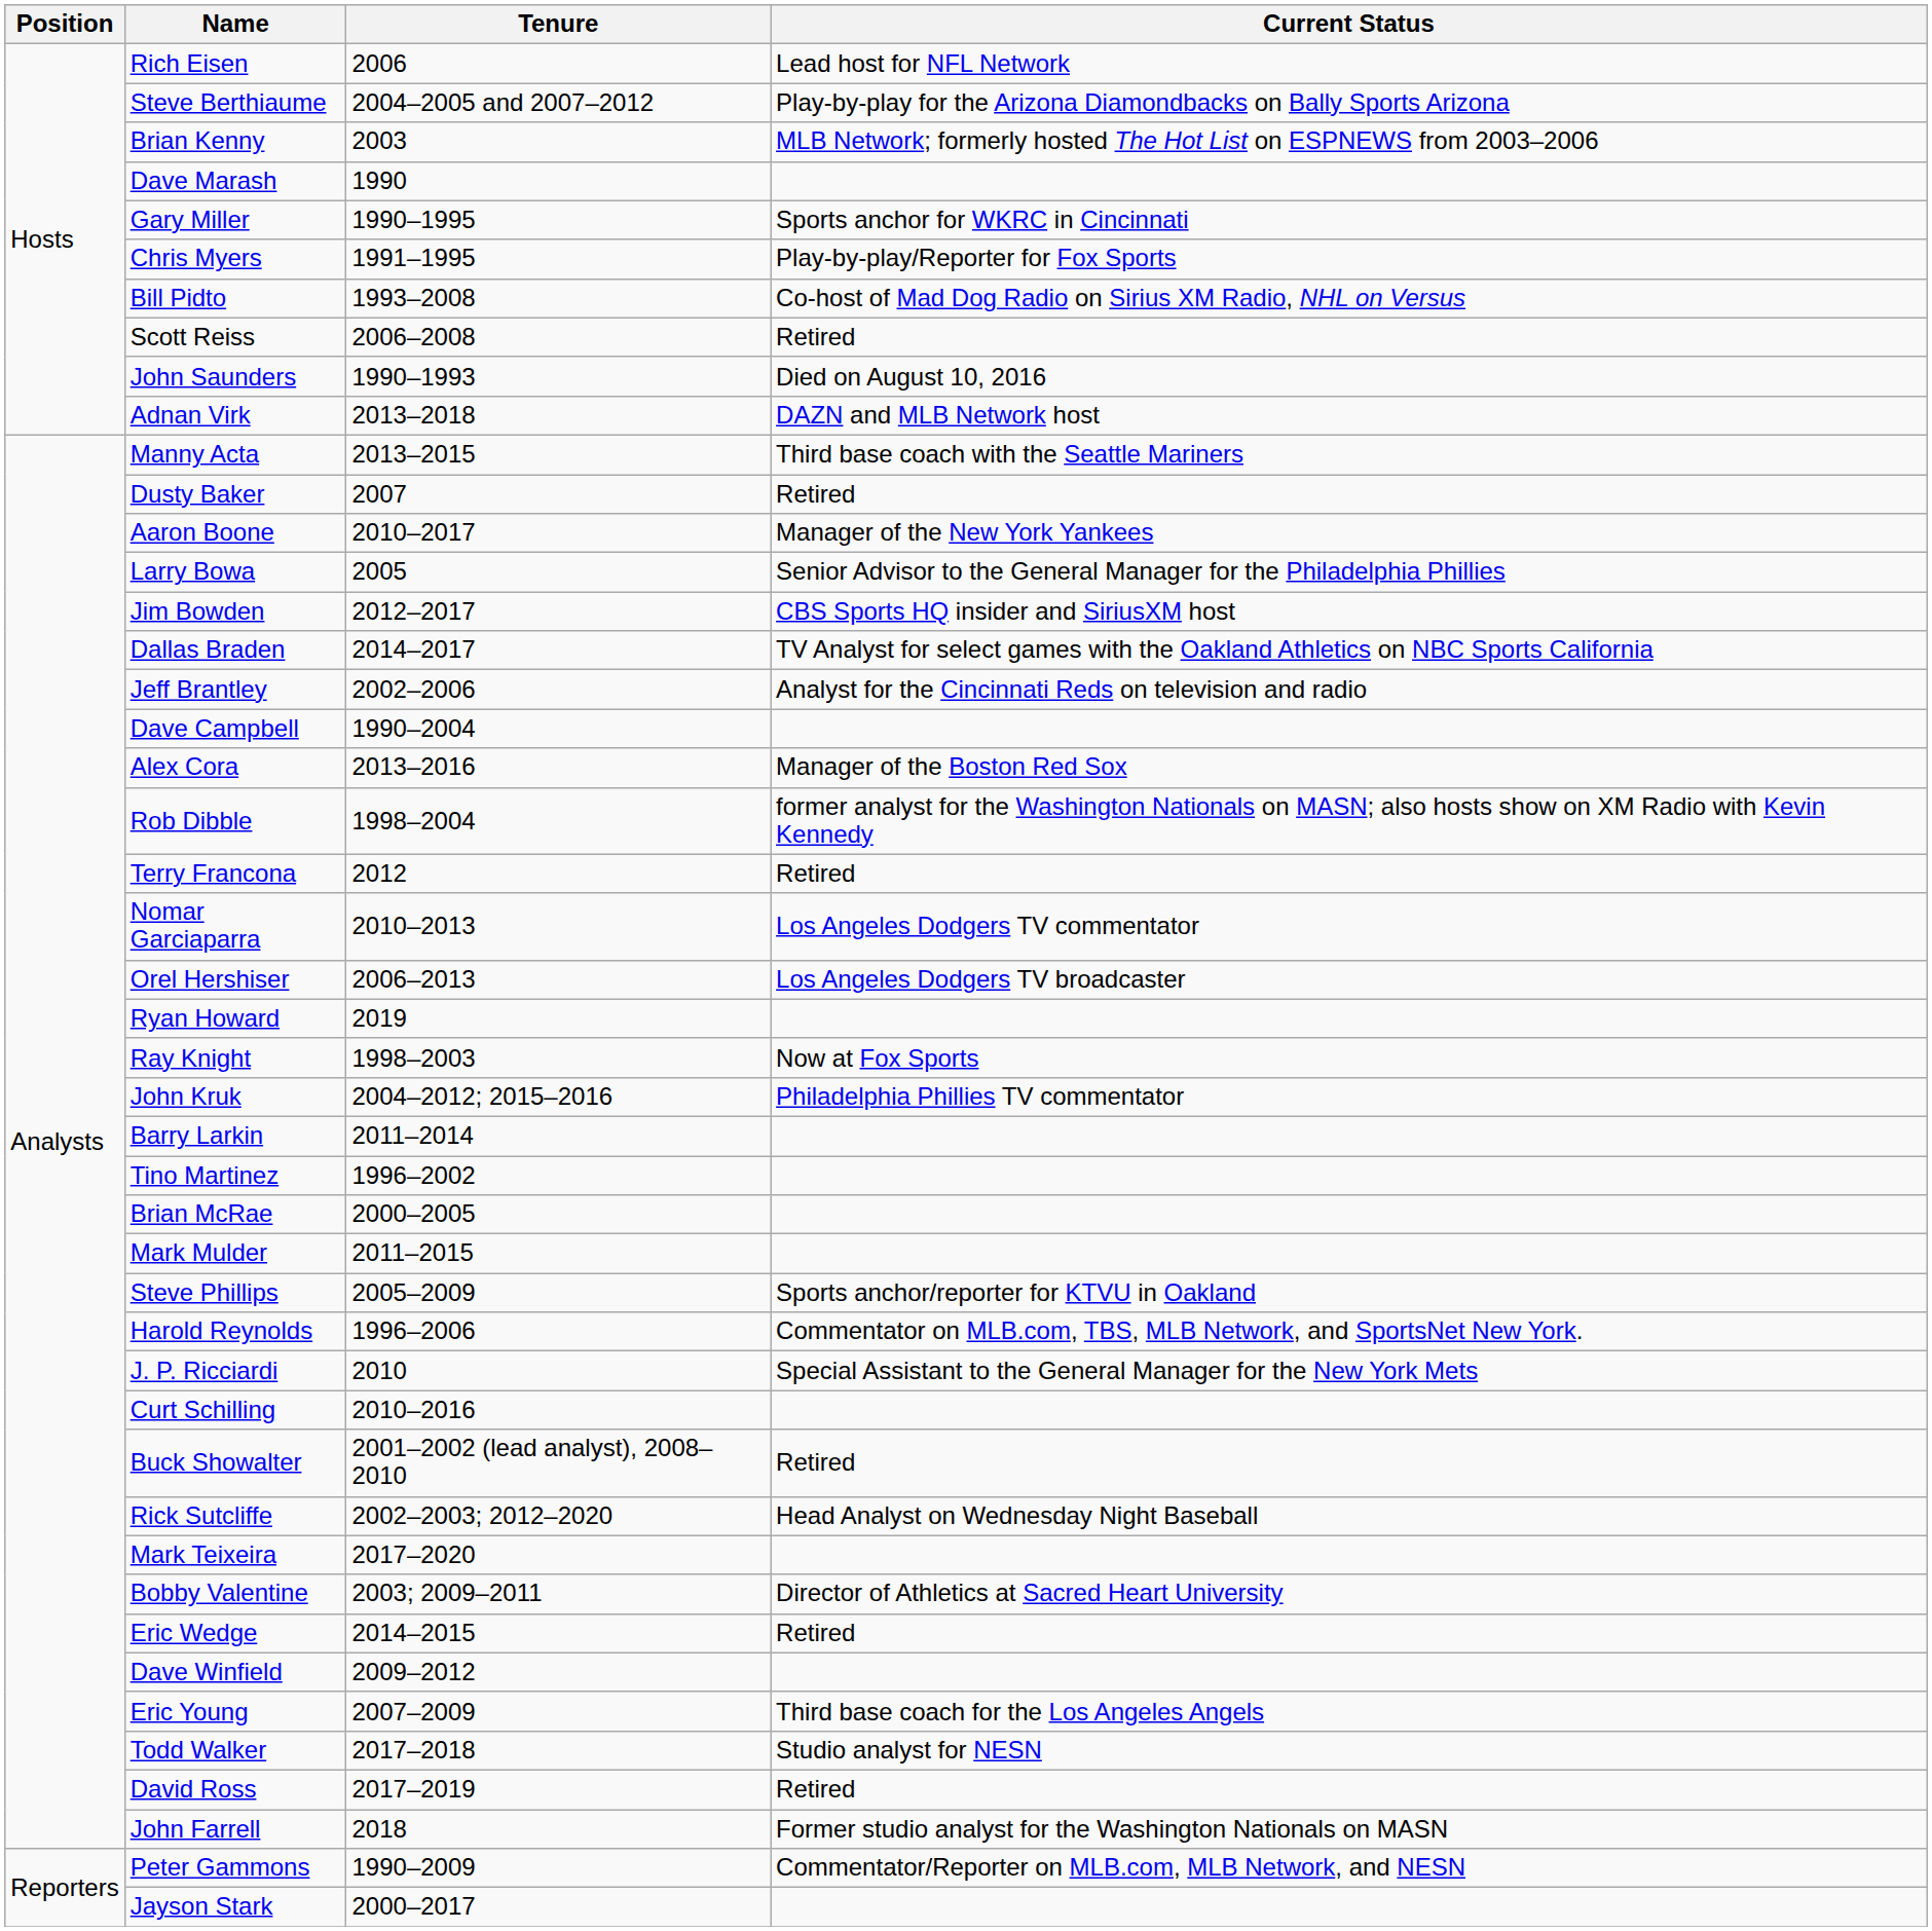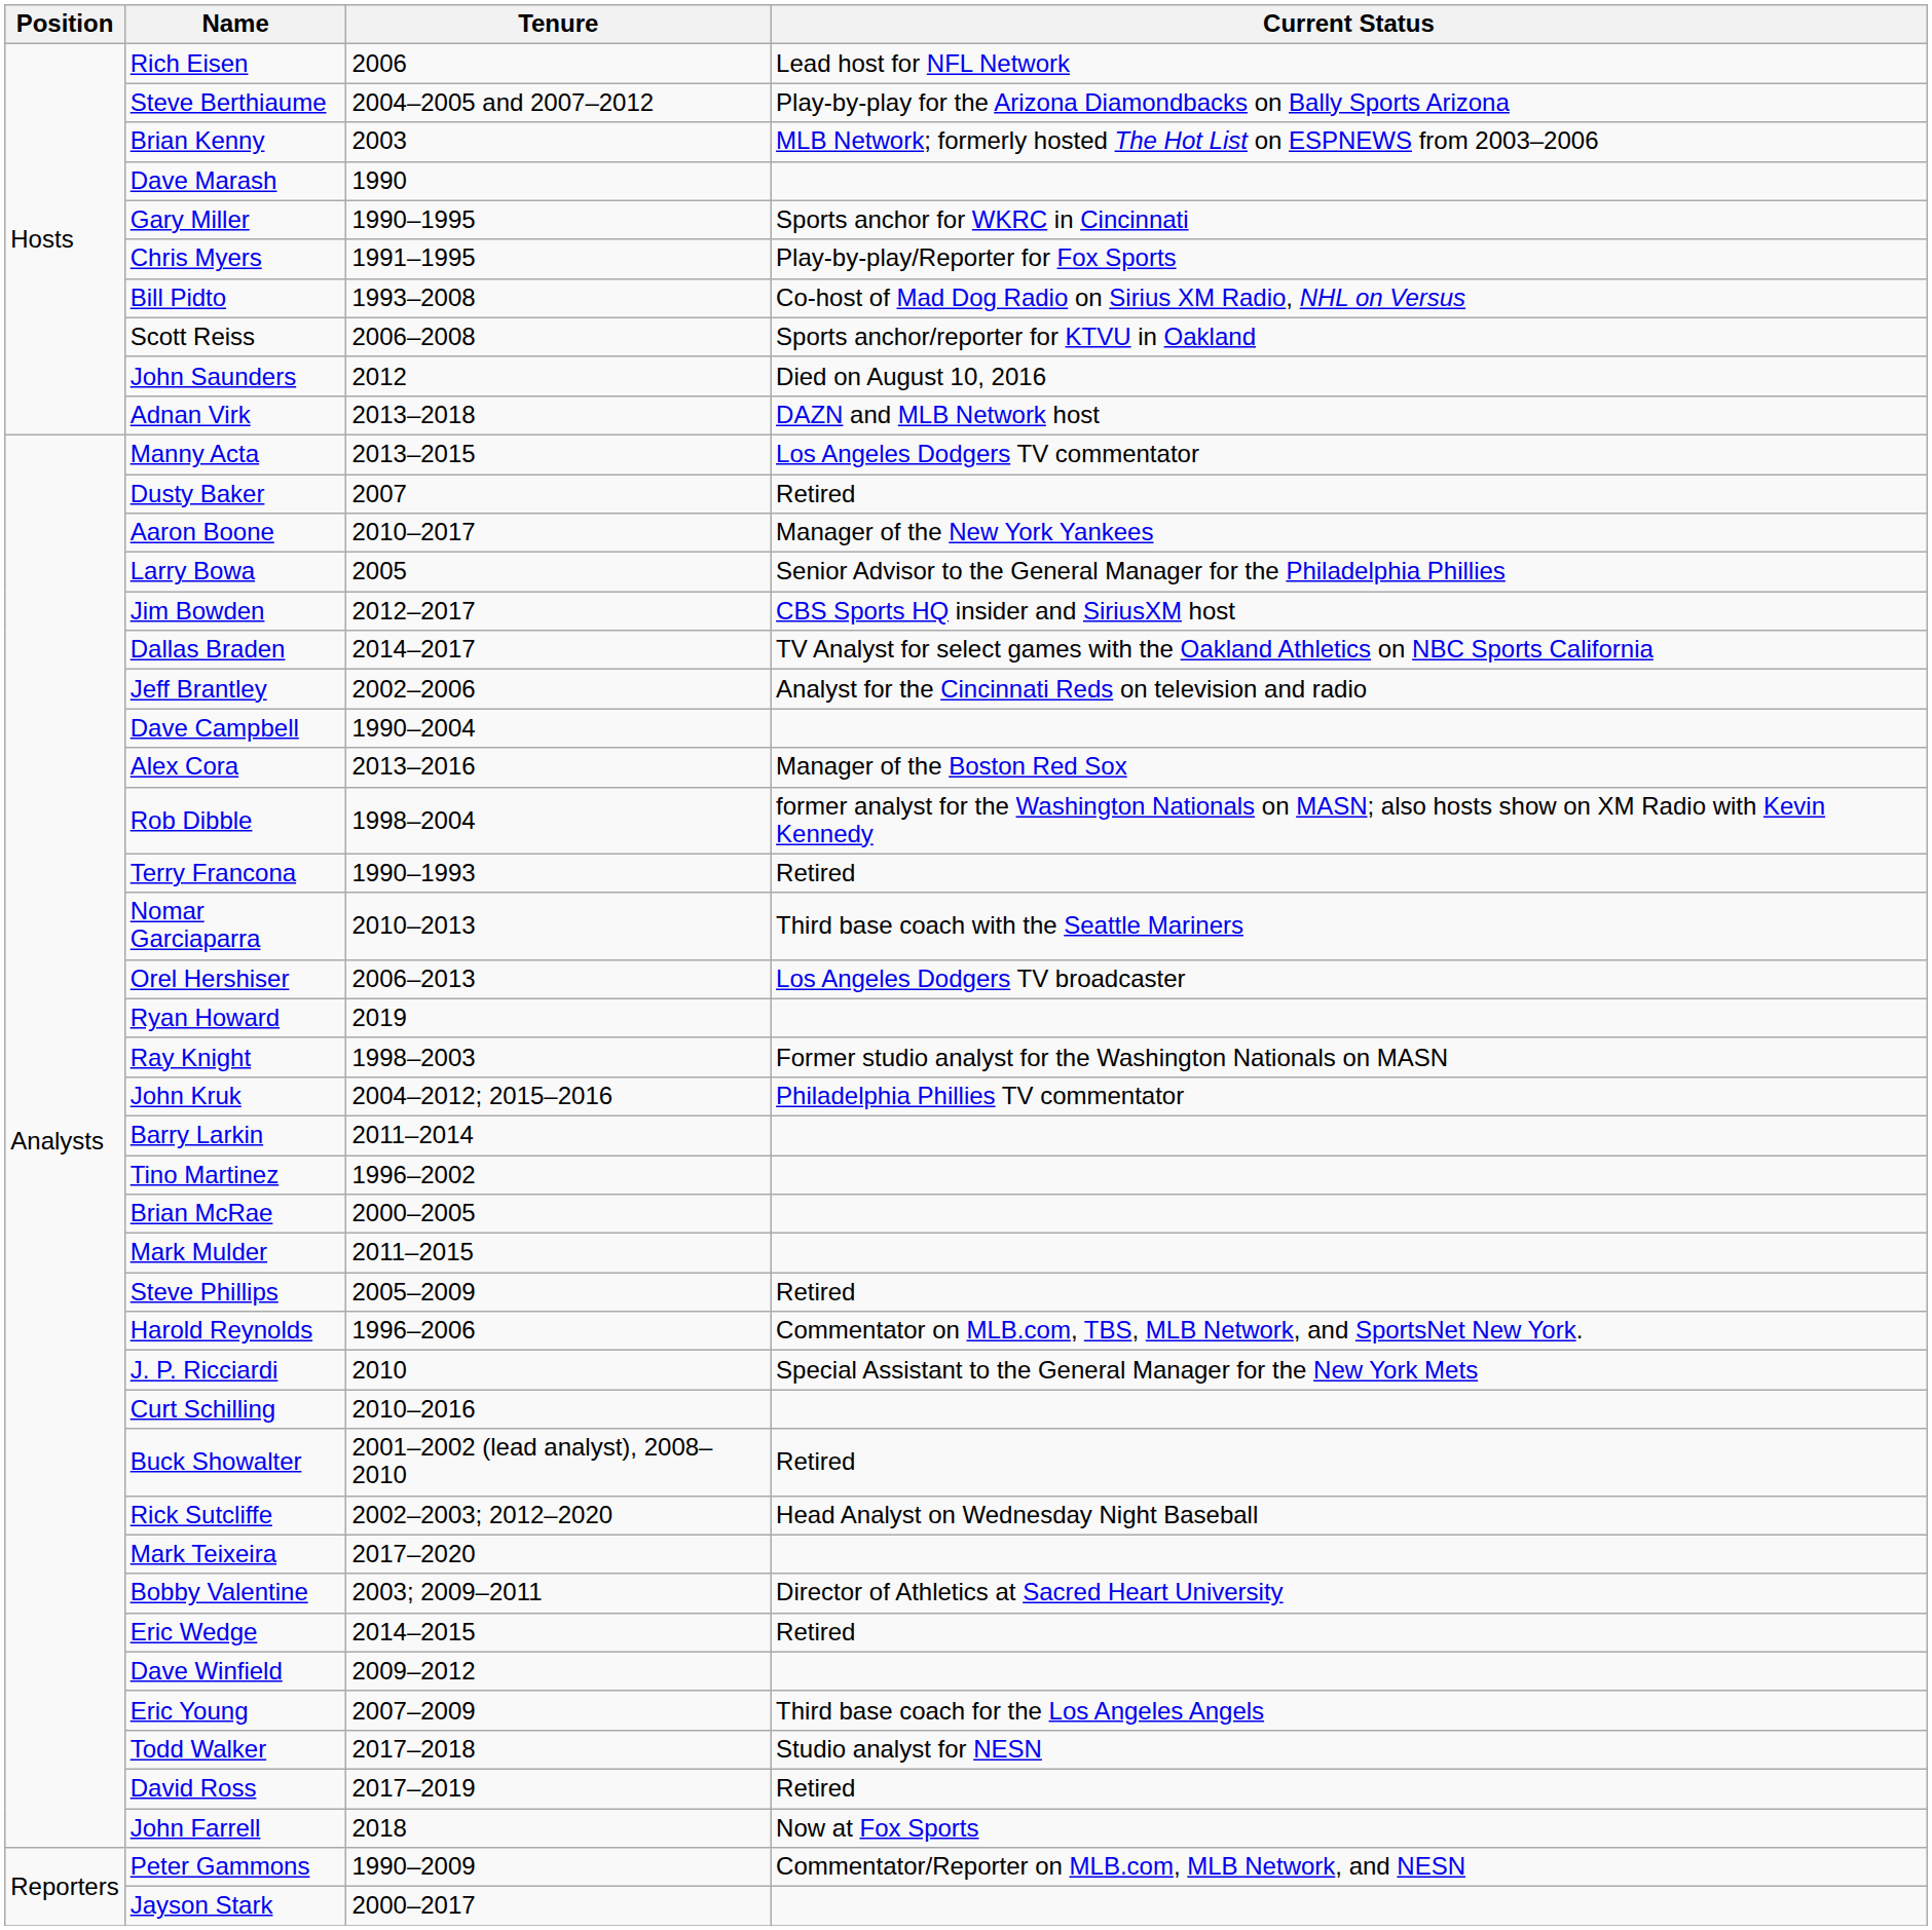Scott Reiss | Current Status: Retired -> Sports anchor/reporter for KTVU in Oakland
John Saunders | Tenure: 1990–1993 -> 2012
Manny Acta | Current Status: Third base coach with the Seattle Mariners -> Los Angeles Dodgers TV commentator
Terry Francona | Tenure: 2012 -> 1990–1993
Nomar Garciaparra | Current Status: Los Angeles Dodgers TV commentator -> Third base coach with the Seattle Mariners
Ray Knight | Current Status: Now at Fox Sports -> Former studio analyst for the Washington Nationals on MASN
Steve Phillips | Current Status: Sports anchor/reporter for KTVU in Oakland -> Retired
John Farrell | Current Status: Former studio analyst for the Washington Nationals on MASN -> Now at Fox Sports
